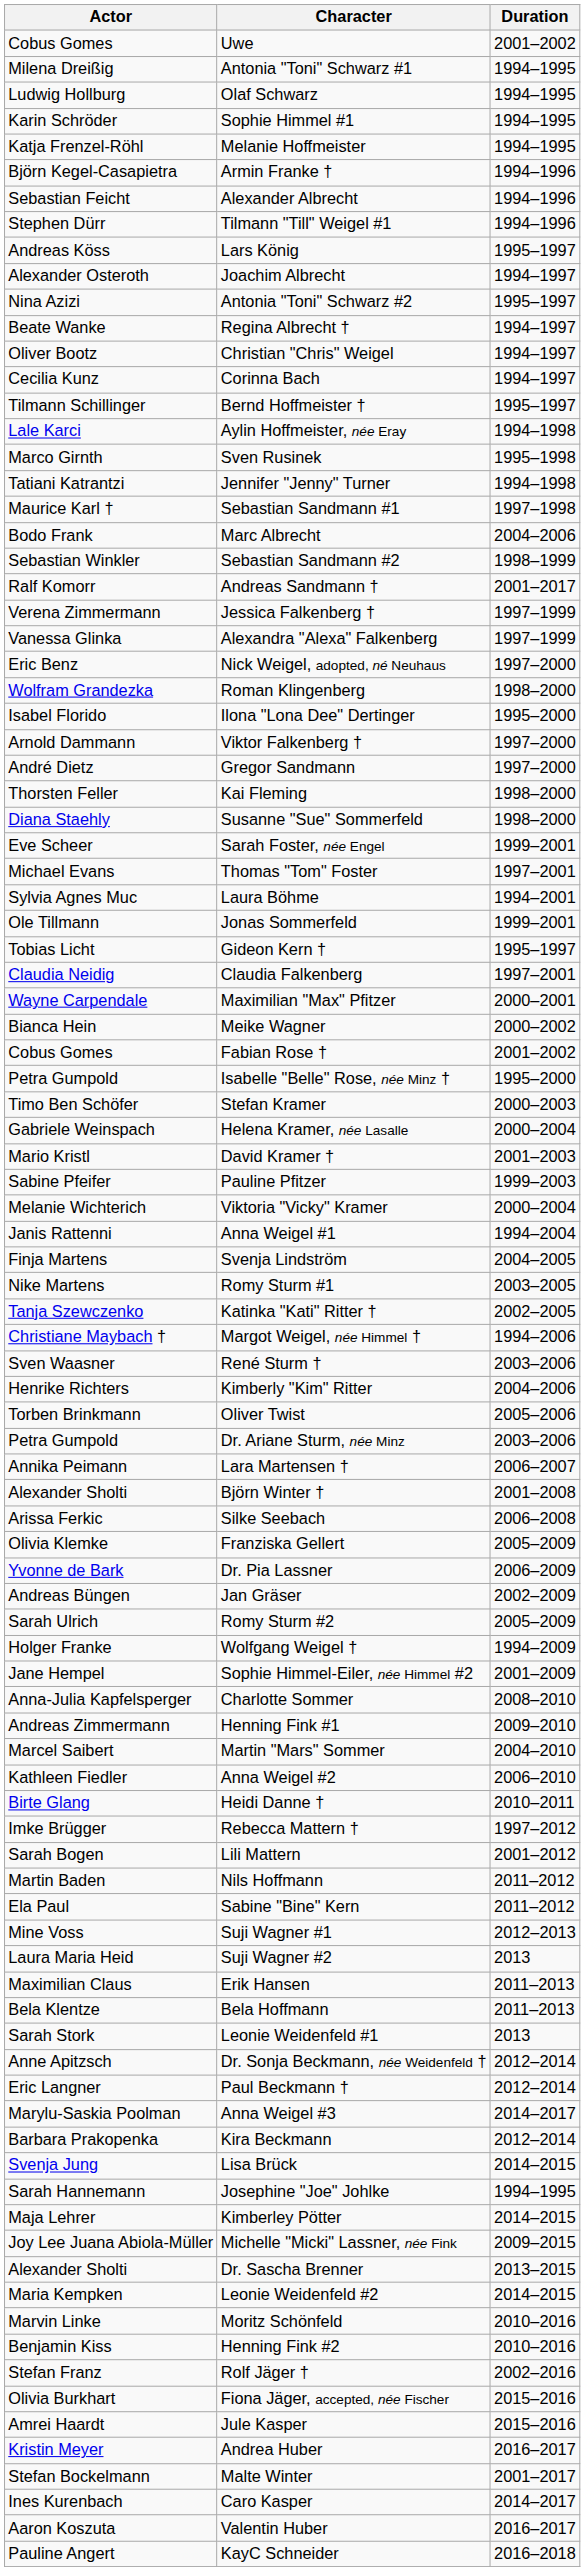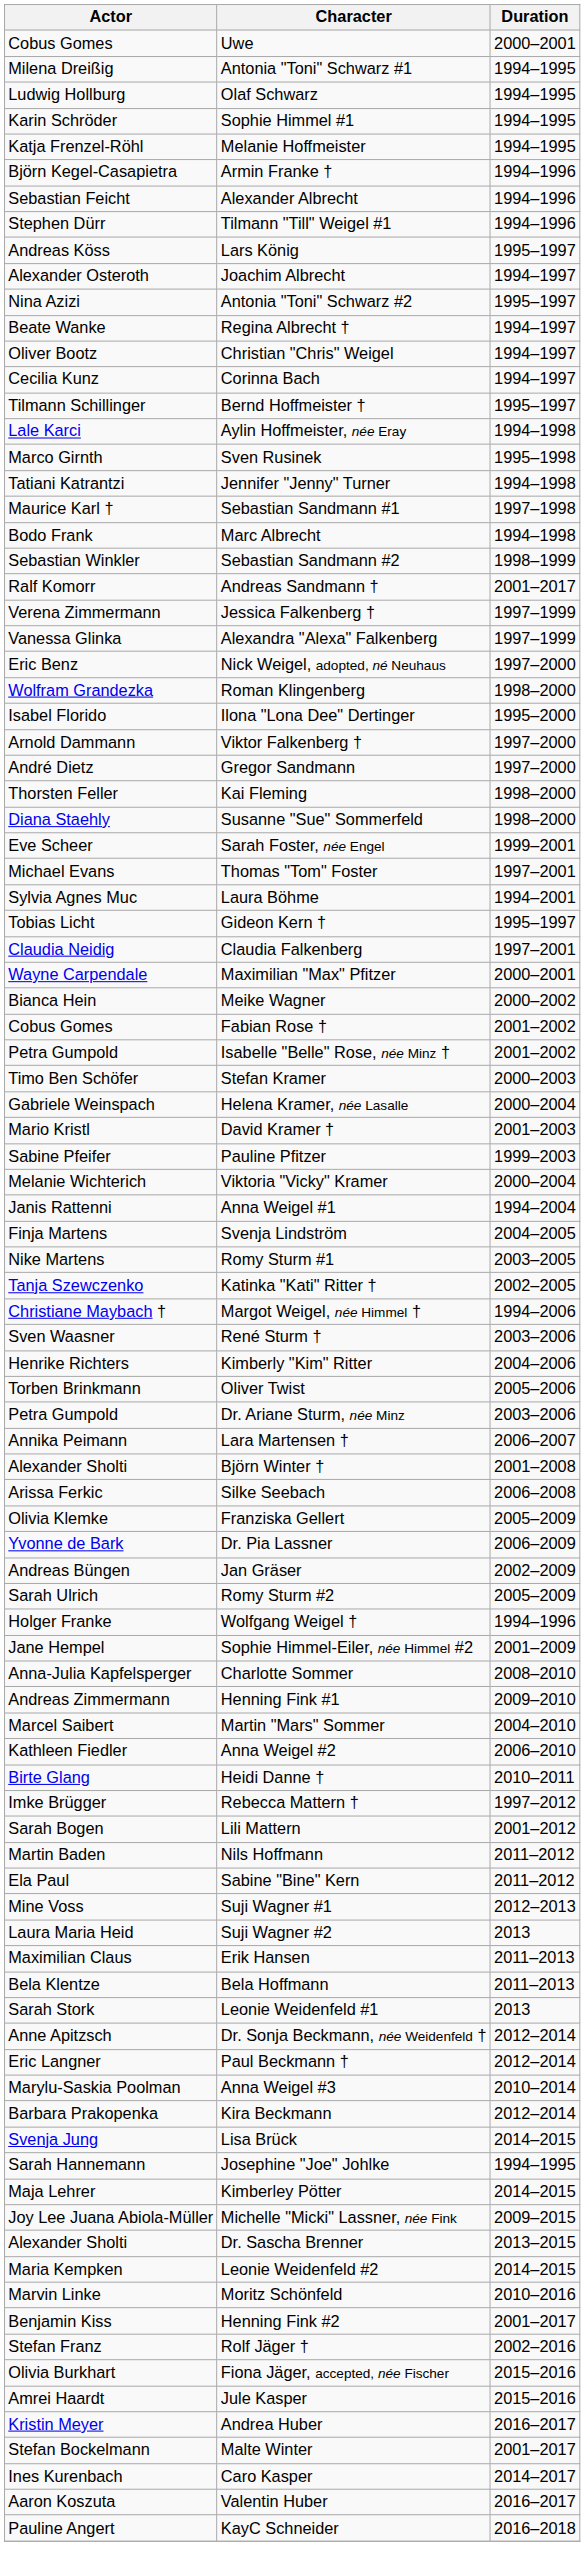Uwe | Duration: 2001–2002 -> 2000–2001
Marc Albrecht | Duration: 2004–2006 -> 1994–1998
- row: Ole Tillmann | Jonas Sommerfeld | 1999–2001
Isabelle "Belle" Rose, née Minz † | Duration: 1995–2000 -> 2001–2002
Wolfgang Weigel † | Duration: 1994–2009 -> 1994–1996
Anna Weigel #3 | Duration: 2014–2017 -> 2010–2014
Henning Fink #2 | Duration: 2010–2016 -> 2001–2017
